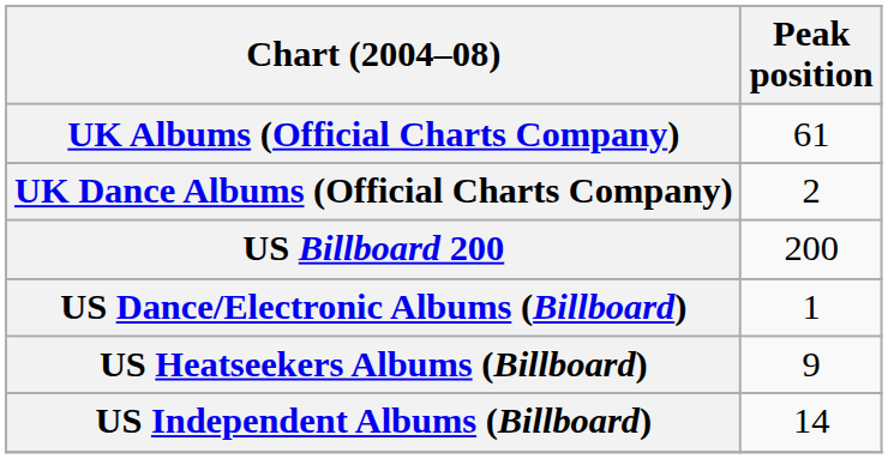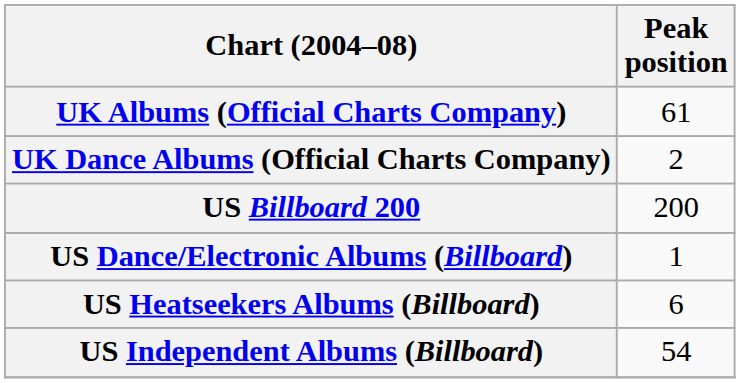US Heatseekers Albums (Billboard) | Peak position: 9 -> 6
US Independent Albums (Billboard) | Peak position: 14 -> 54
